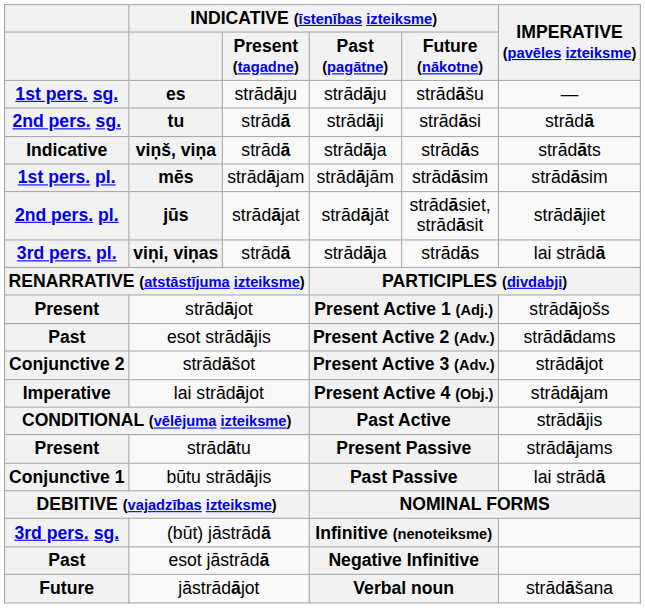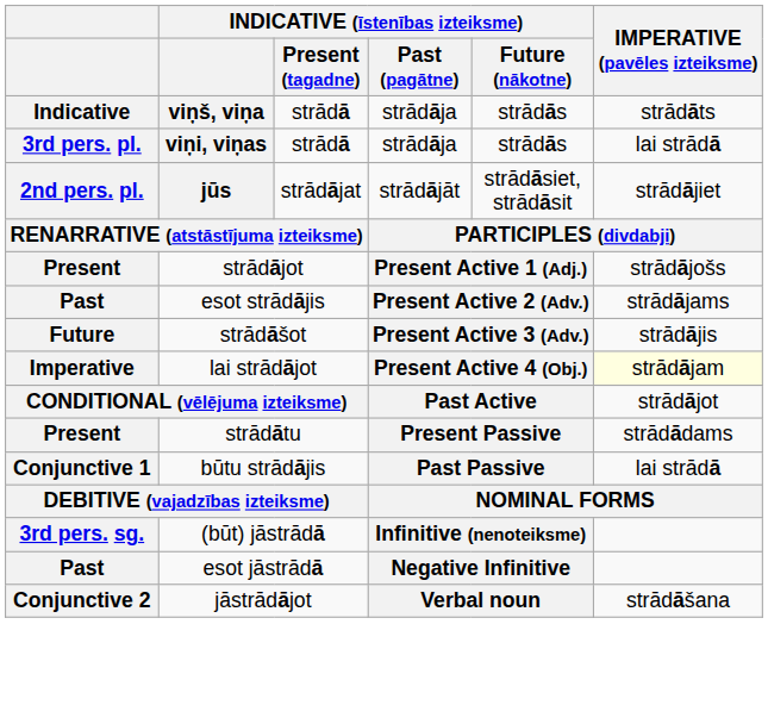- row: 1st pers. sg. | es | strādāju | strādāju | strādāšu | —
- row: 2nd pers. sg. | tu | strādā | strādāji | strādāsi | strādā
- row: 1st pers. pl. | mēs | strādājam | strādājām | strādāsim | strādāsim
rows swapped: jūs <-> viņi, viņas
esot strādājis | IMPERATIVE (pavēles izteiksme): strādādams -> strādājams
strādāšot | column 1: Conjunctive 2 -> Future
strādāšot | IMPERATIVE (pavēles izteiksme): strādājot -> strādājis
lai strādājot | IMPERATIVE (pavēles izteiksme): no background -> lightyellow background
CONDITIONAL (vēlējuma izteiksme) | IMPERATIVE (pavēles izteiksme): strādājis -> strādājot
strādātu | IMPERATIVE (pavēles izteiksme): strādājams -> strādādams
jāstrādājot | column 1: Future -> Conjunctive 2
